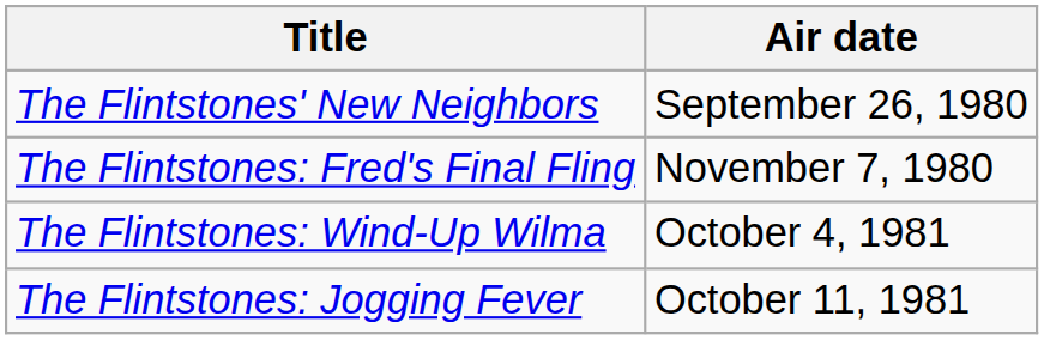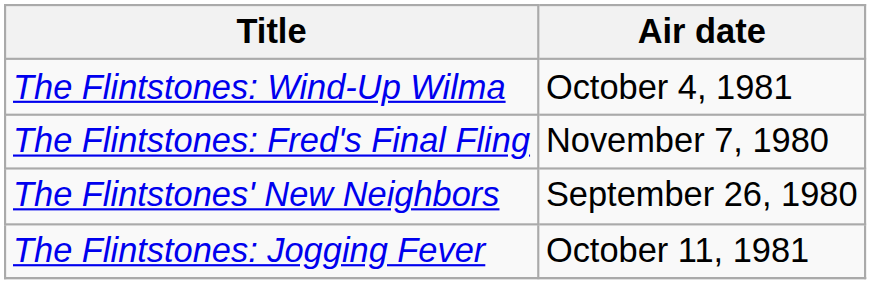rows swapped: The Flintstones' New Neighbors <-> The Flintstones: Wind-Up Wilma
